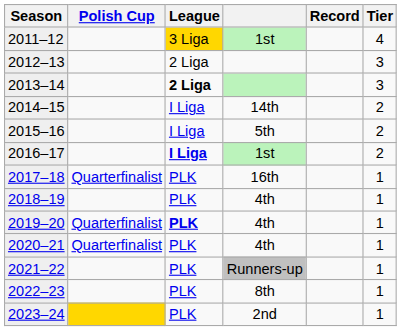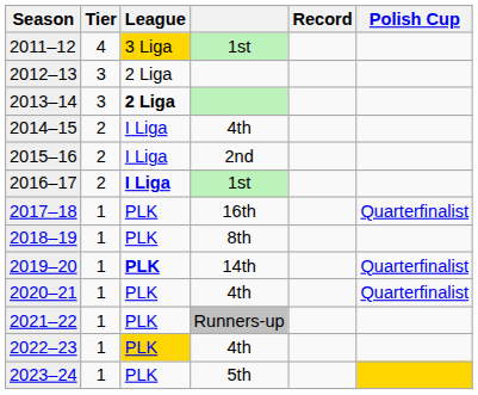columns swapped: Tier <-> Polish Cup
2014–15 | column 4: 14th -> 4th
2015–16 | column 4: 5th -> 2nd
2018–19 | column 4: 4th -> 8th
2019–20 | column 4: 4th -> 14th
2022–23 | League: no background -> gold background
2022–23 | column 4: 8th -> 4th
2023–24 | column 4: 2nd -> 5th
